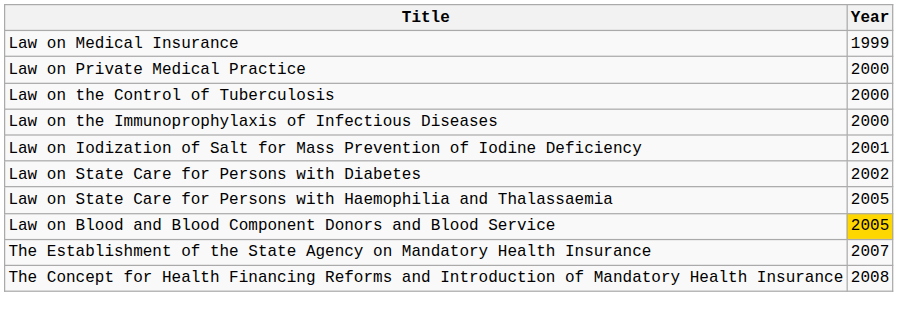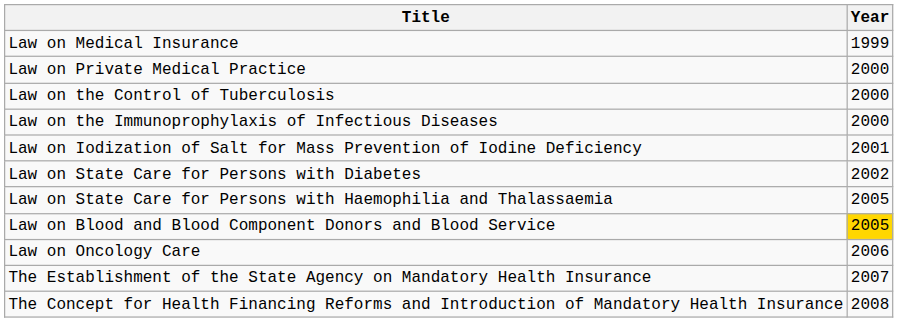+ row: Law on Oncology Care | 2006
